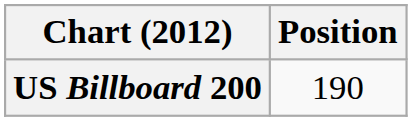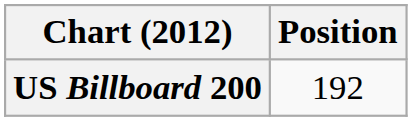US Billboard 200 | Position: 190 -> 192
